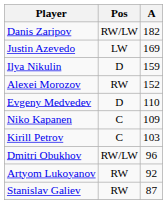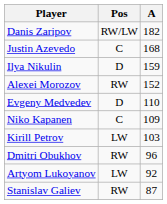Justin Azevedo | Pos: LW -> C
Justin Azevedo | A: 169 -> 168
Kirill Petrov | Pos: C -> LW
Dmitri Obukhov | Pos: RW/LW -> RW
Artyom Lukoyanov | Pos: RW -> LW
